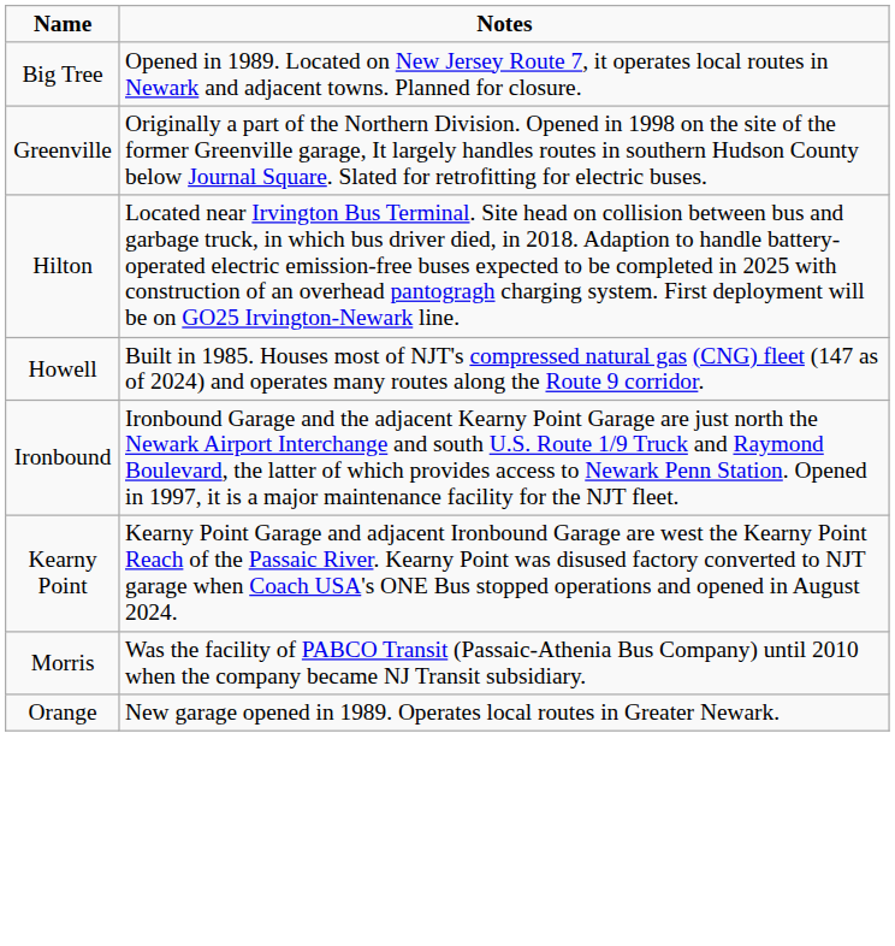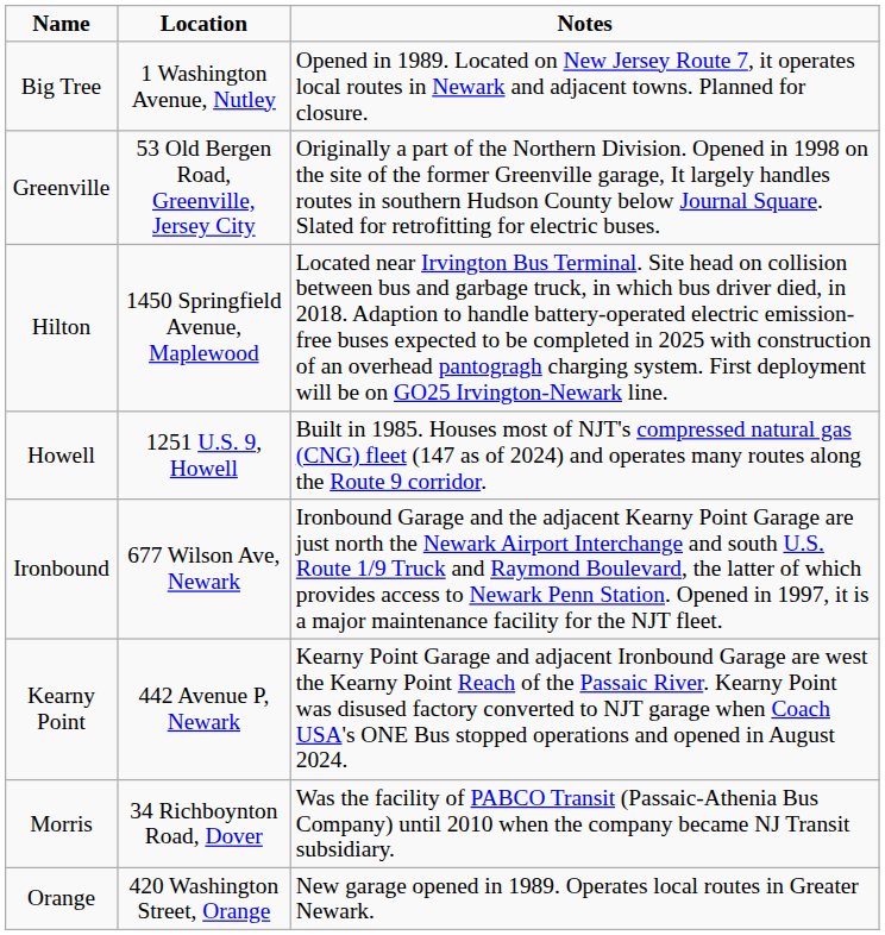+ column: Location | 1 Washington Avenue, Nutley | 53 Old Bergen Road, Greenville, Jersey City | 1450 Springfield Avenue, Maplewood | 1251 U.S. 9, Howell | 677 Wilson Ave, Newark | 442 Avenue P, Newark | 34 Richboynton Road, Dover | 420 Washington Street, Orange
